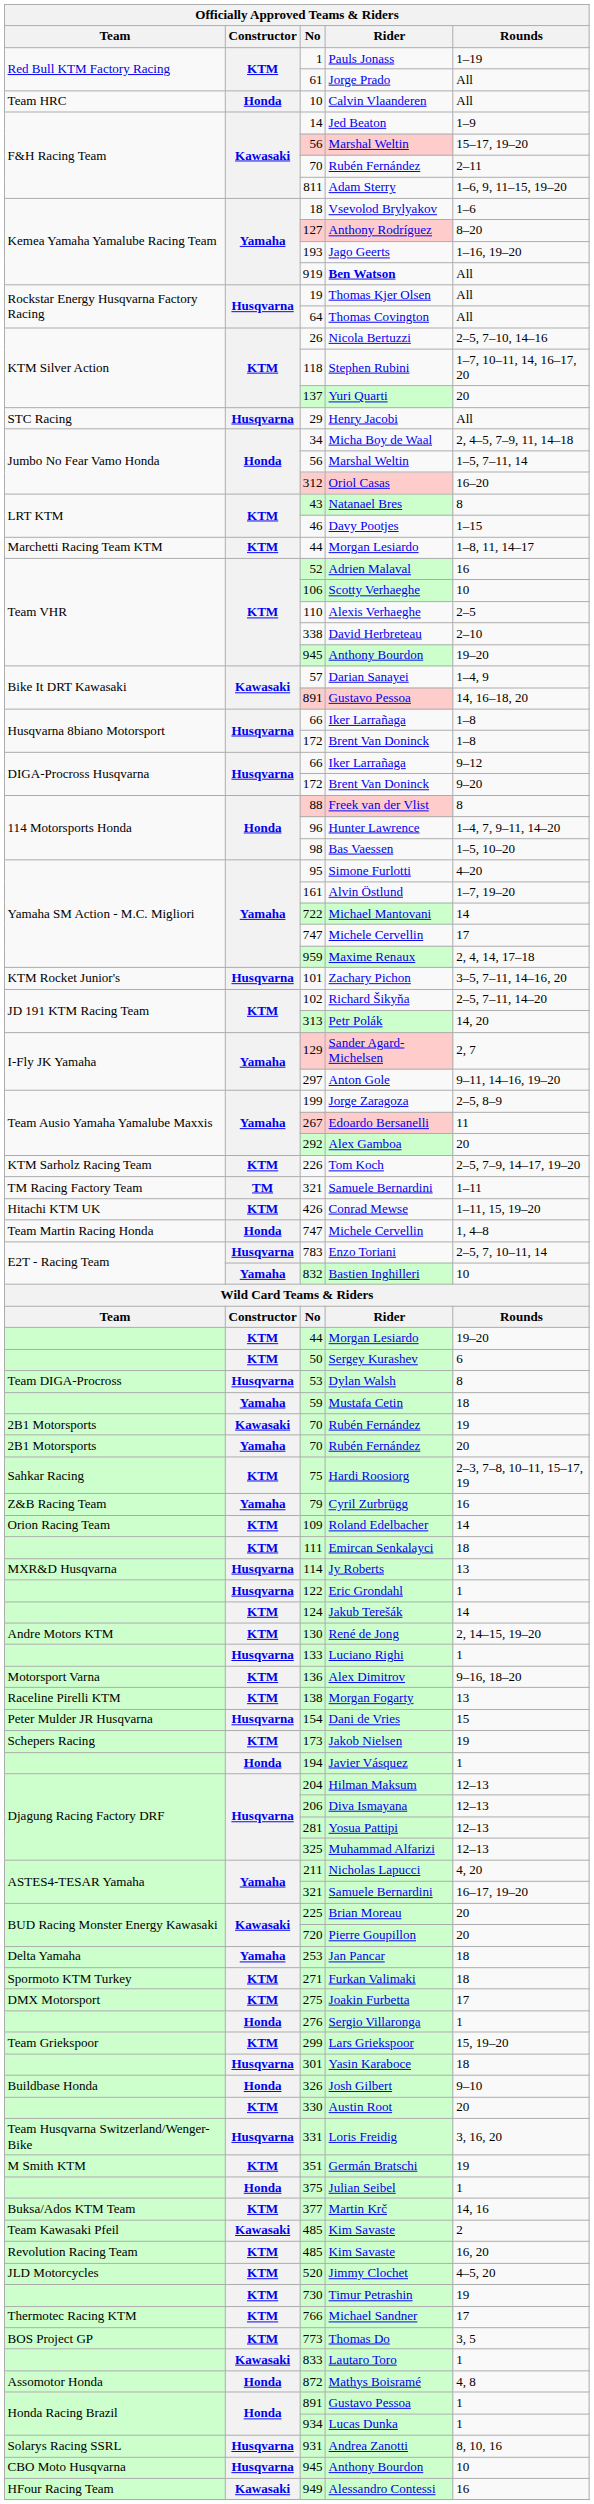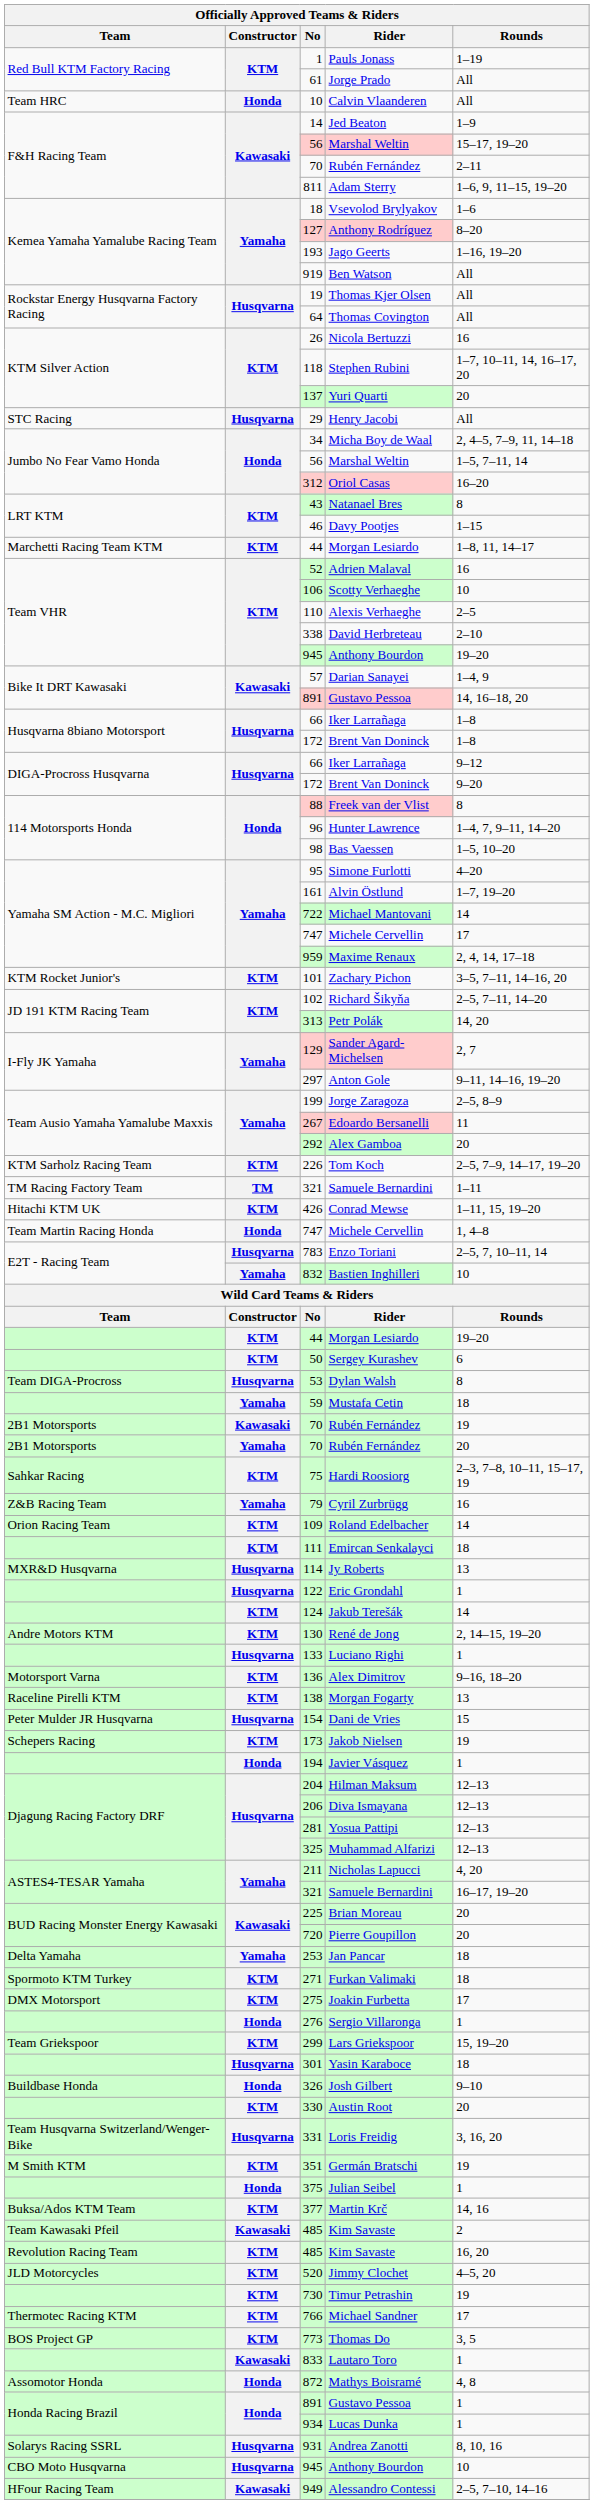919 | Rider: bold -> normal
26 | Rounds: 2–5, 7–10, 14–16 -> 16
101 | Constructor: Husqvarna -> KTM
949 | Rounds: 16 -> 2–5, 7–10, 14–16
